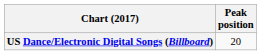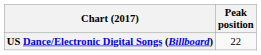US Dance/Electronic Digital Songs (Billboard) | Peak position: 20 -> 22
